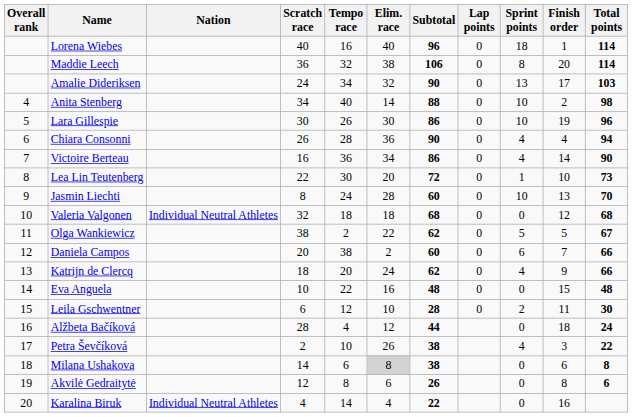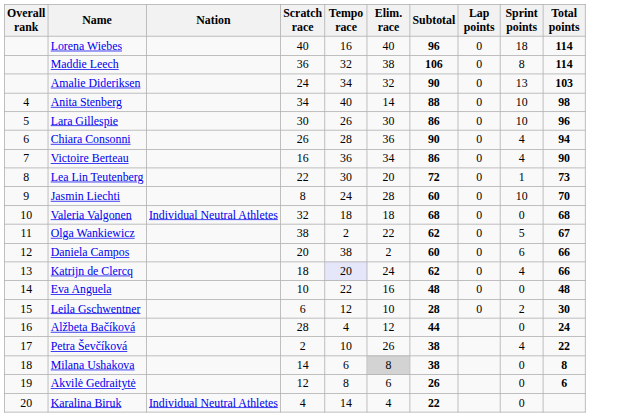- column: Finish order | 1 | 20 | 17 | 2 | 19 | 4 | 14 | 10 | 13 | 12 | 5 | 7 | 9 | 15 | 11 | 18 | 3 | 6 | 8 | 16
Katrijn de Clercq | Tempo race: no background -> lavender background
